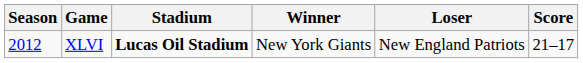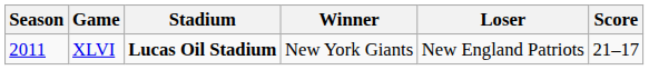XLVI | Season: 2012 -> 2011
